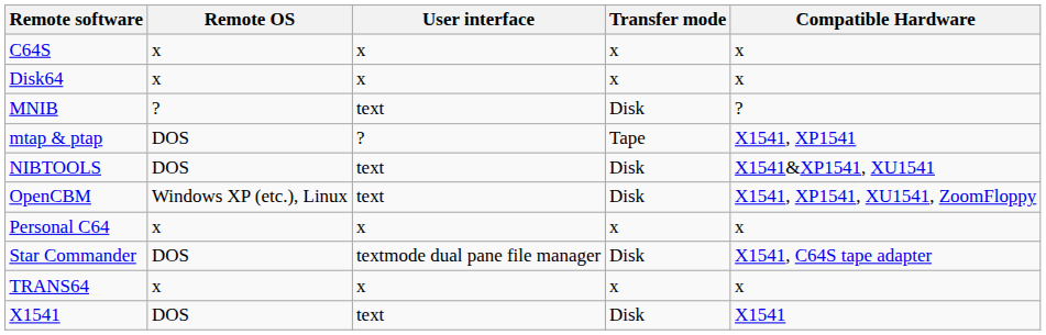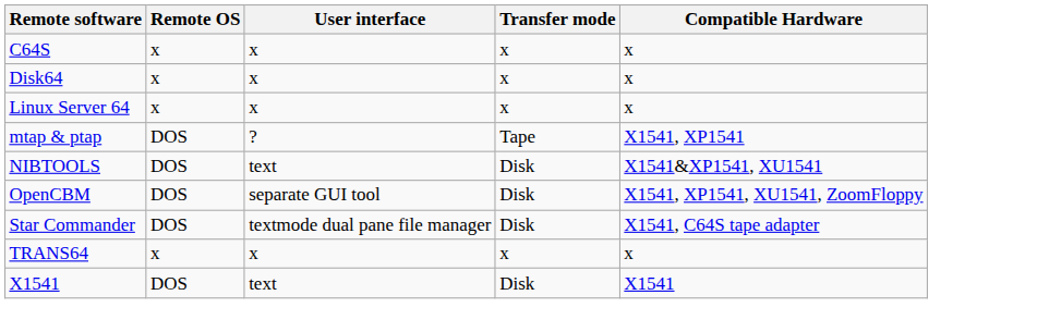+ row: Linux Server 64 | x | x | x | x
- row: MNIB | ? | text | Disk | ?
OpenCBM | Remote OS: Windows XP (etc.), Linux -> DOS
OpenCBM | User interface: text -> separate GUI tool
- row: Personal C64 | x | x | x | x
